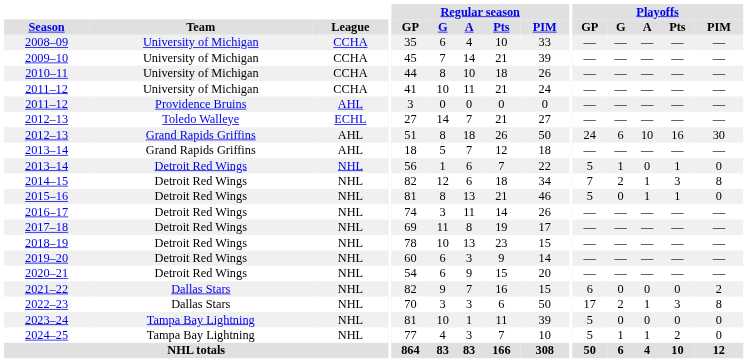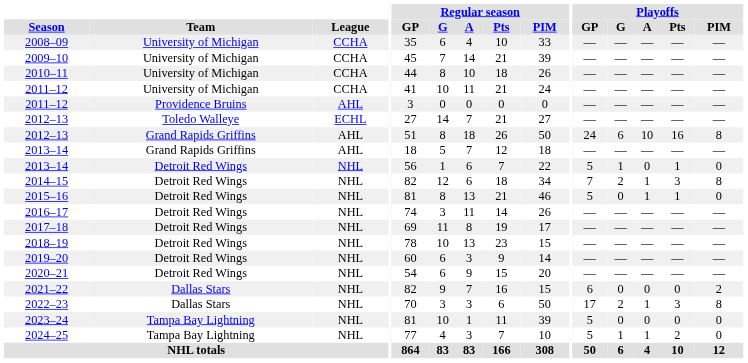2012–13 / Grand Rapids Griffins | Playoffs / PIM: 30 -> 8
